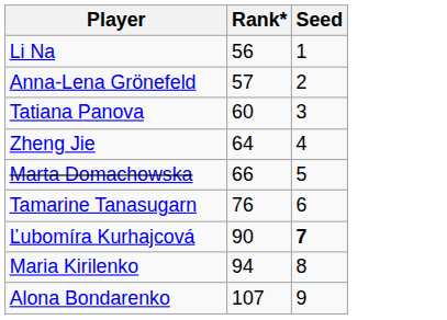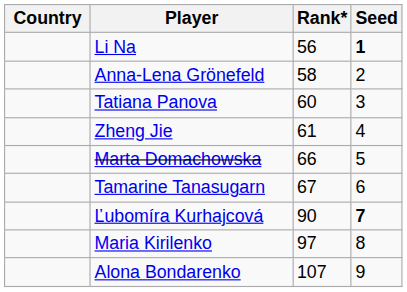+ column: Country
Li Na | Seed: normal -> bold
Anna-Lena Grönefeld | Rank*: 57 -> 58
Zheng Jie | Rank*: 64 -> 61
Tamarine Tanasugarn | Rank*: 76 -> 67
Maria Kirilenko | Rank*: 94 -> 97
